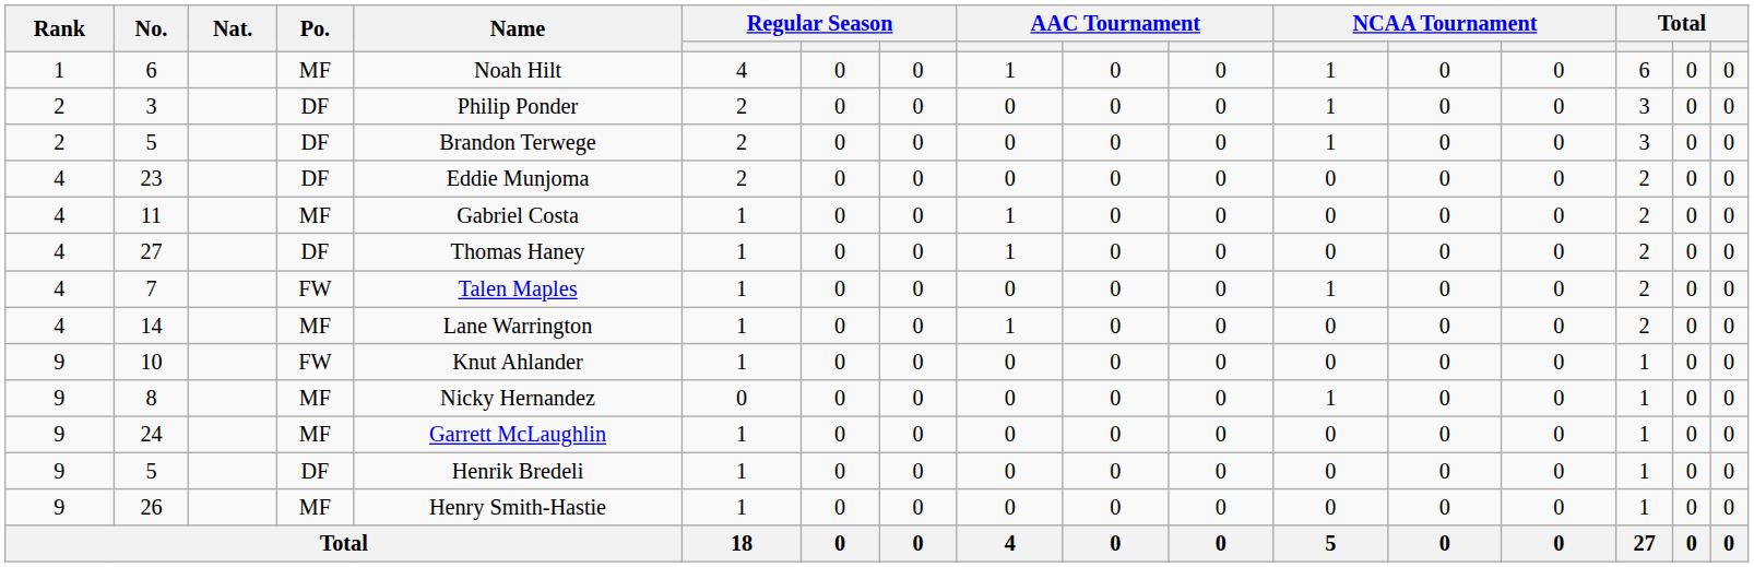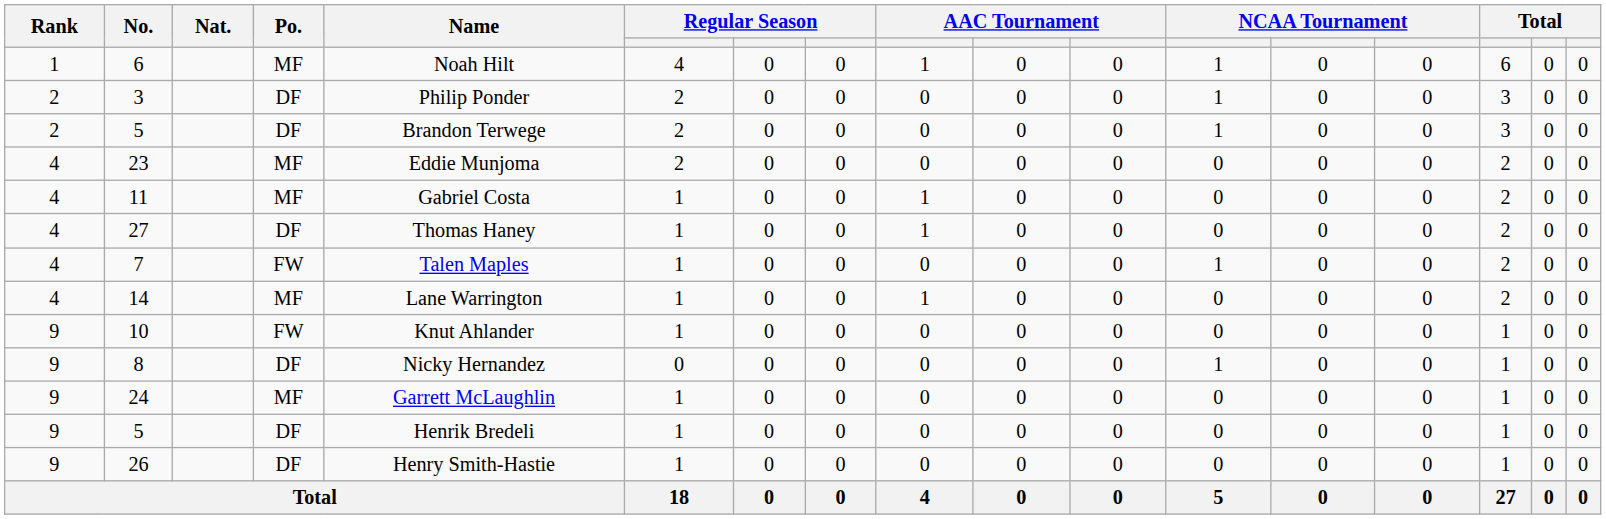23 | Po.: DF -> MF
8 | Po.: MF -> DF
26 | Po.: MF -> DF
